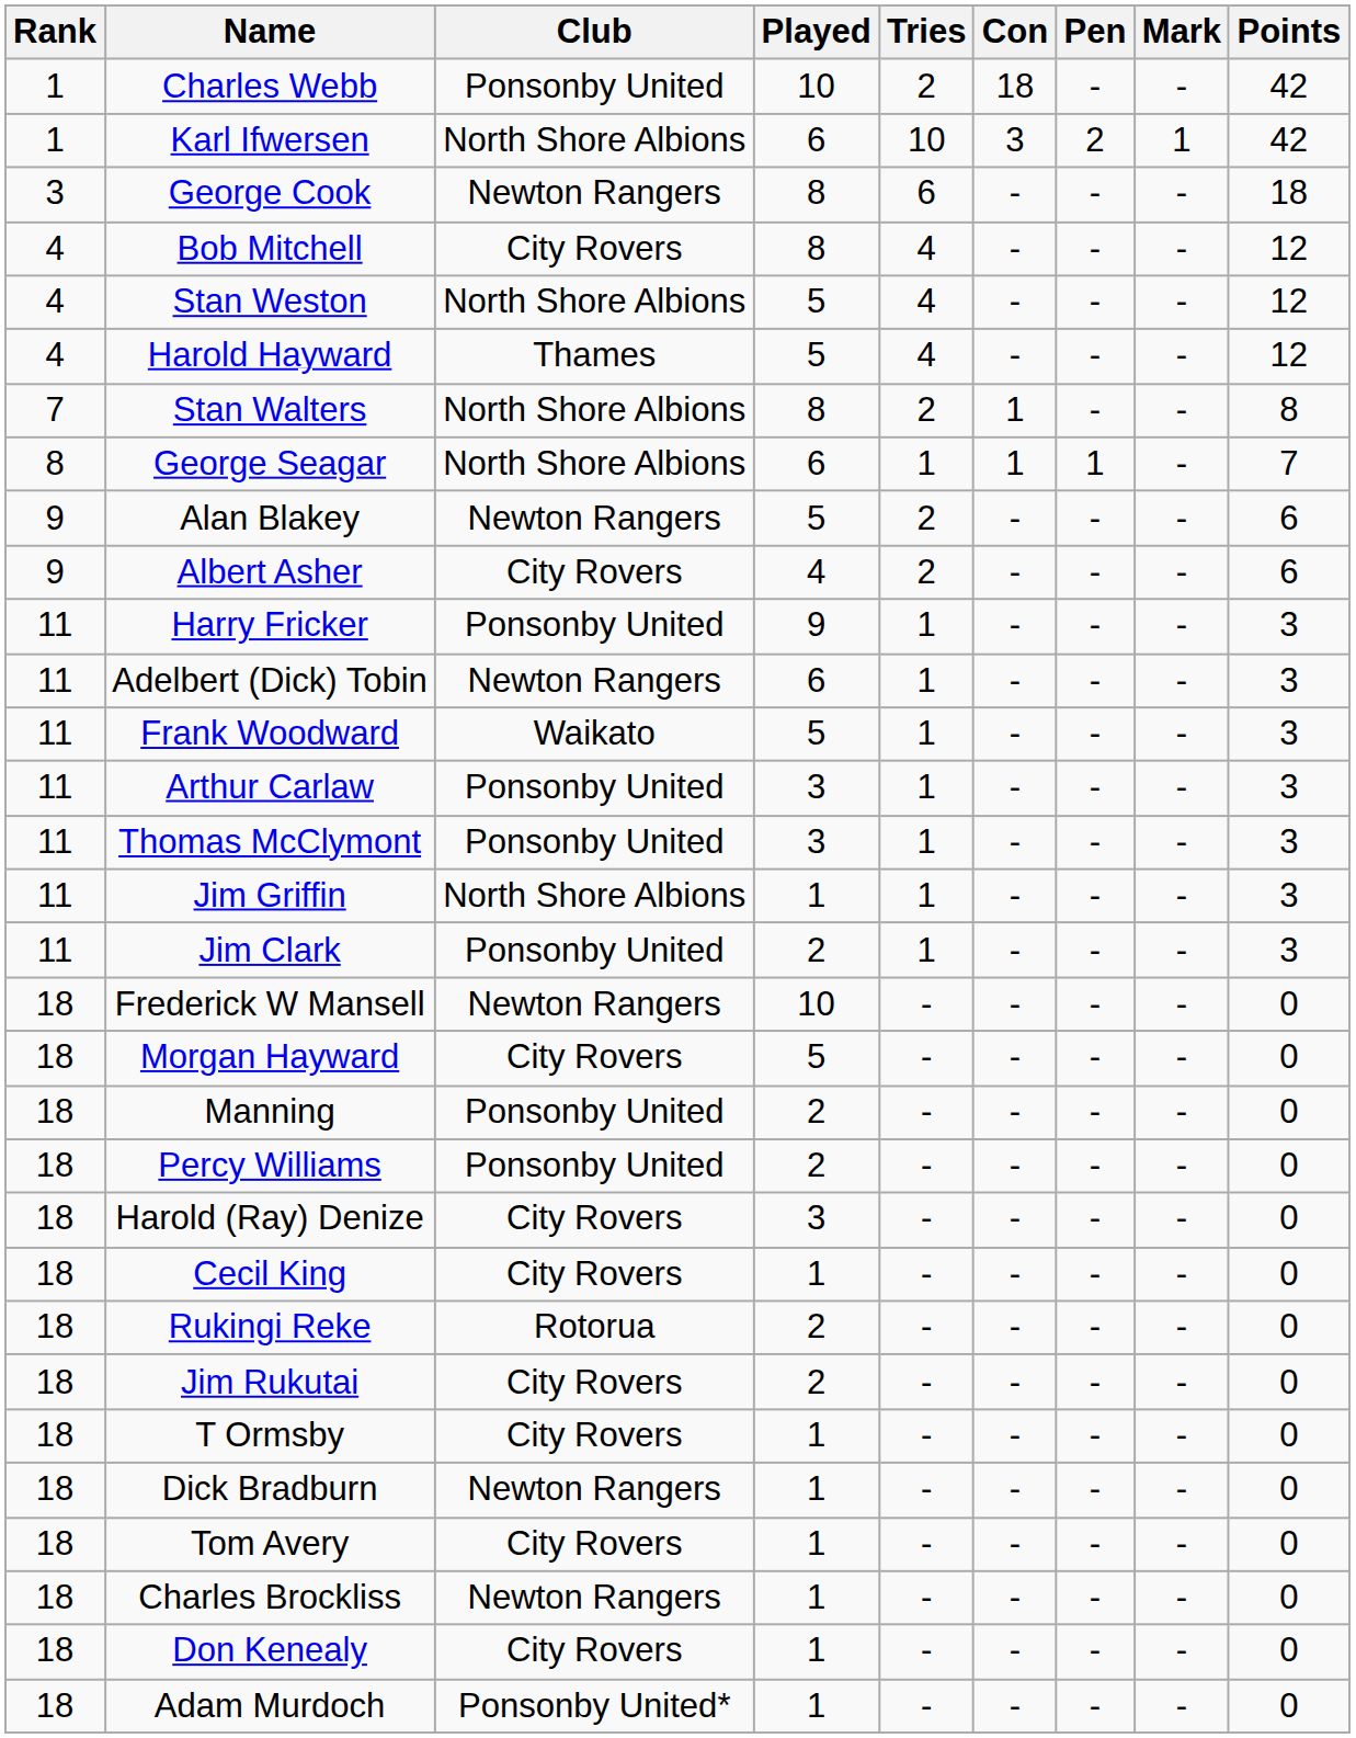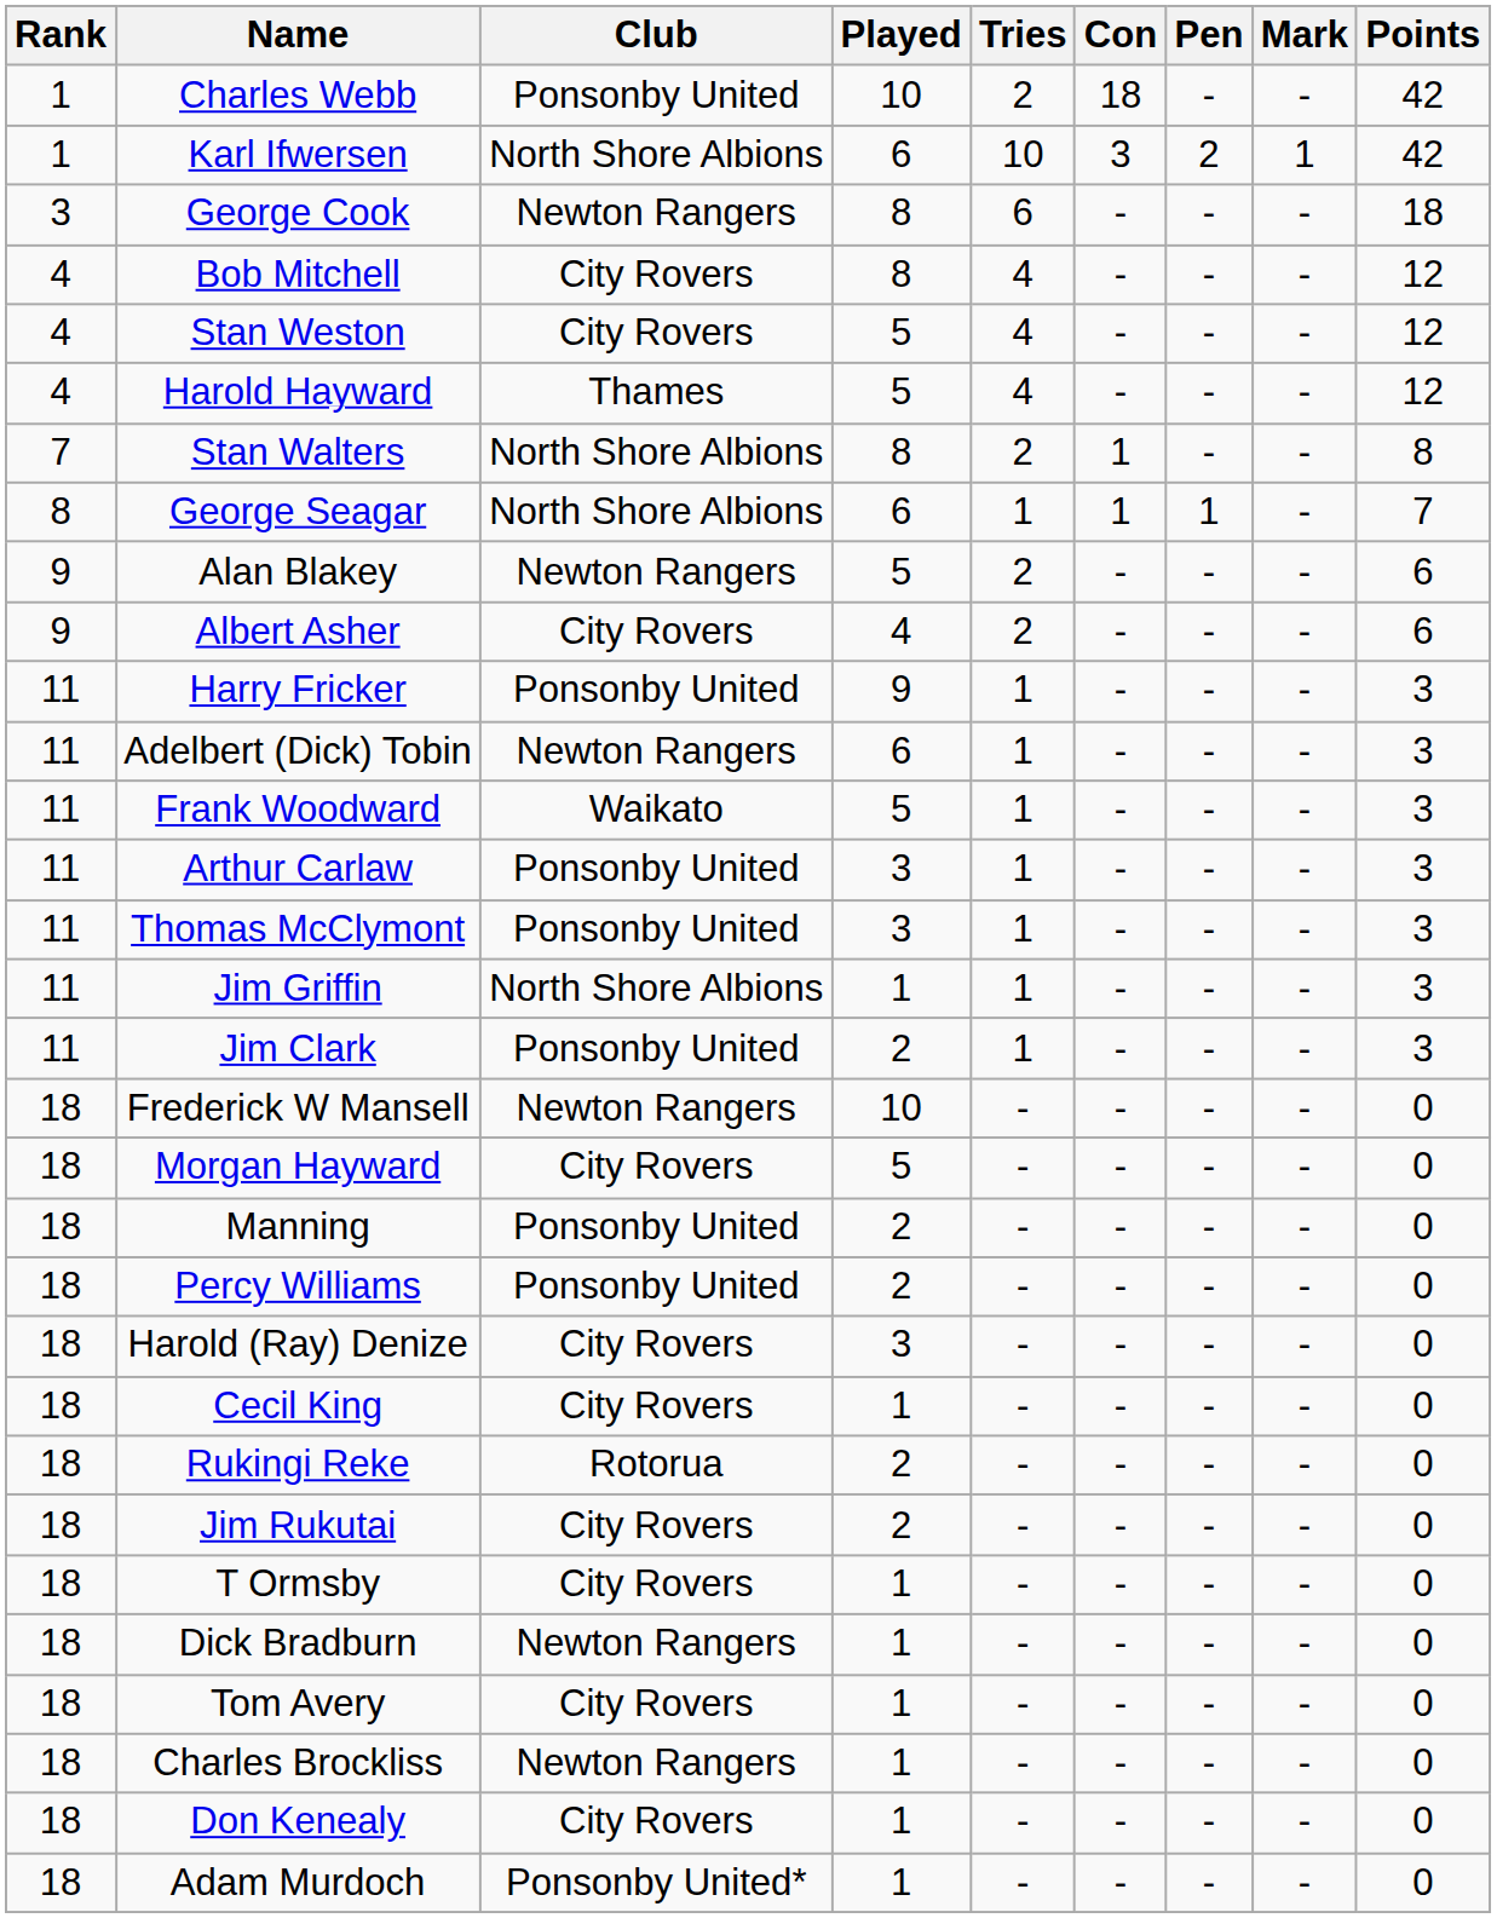Stan Weston | Club: North Shore Albions -> City Rovers
